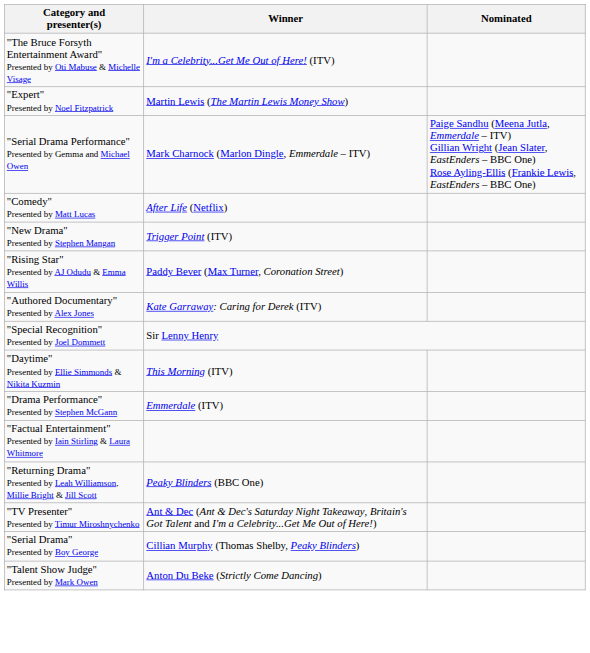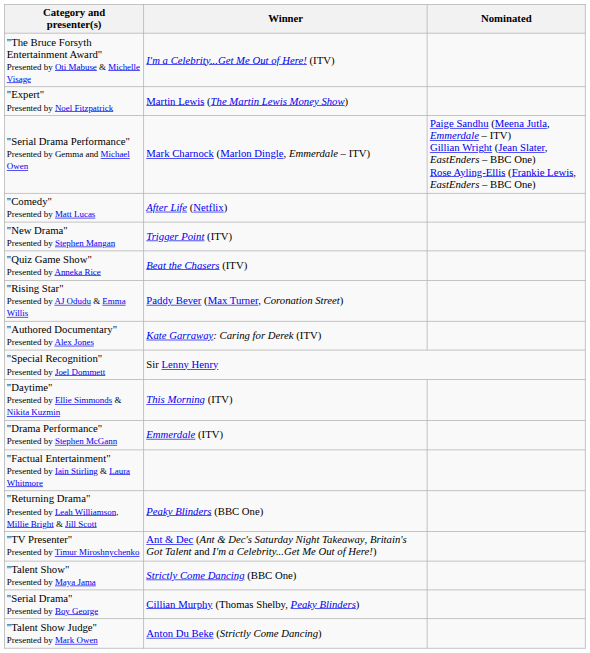+ row: "Quiz Game Show" Presented by Anneka Rice | Beat the Chasers (ITV)
+ row: "Talent Show" Presented by Maya Jama | Strictly Come Dancing (BBC One)
